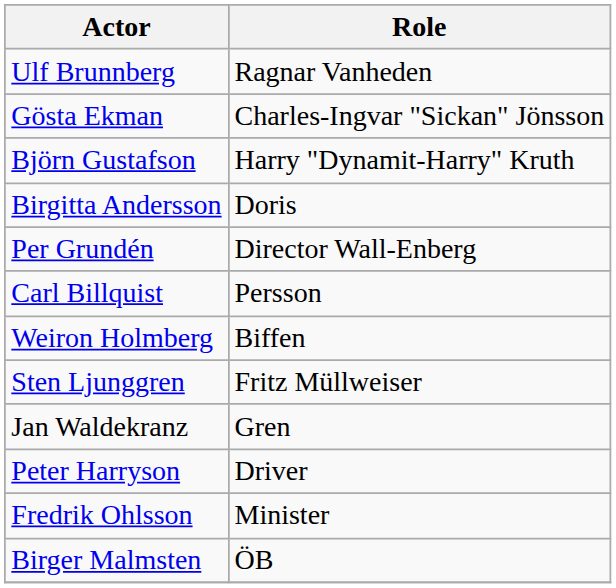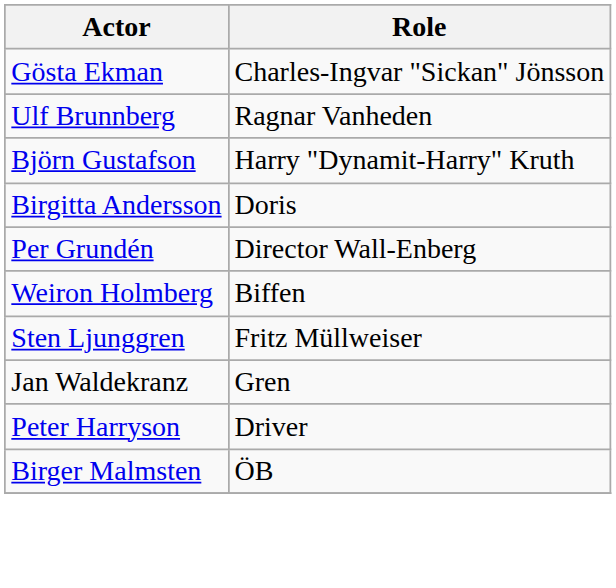rows swapped: Gösta Ekman <-> Ulf Brunnberg
- row: Carl Billquist | Persson
- row: Fredrik Ohlsson | Minister
